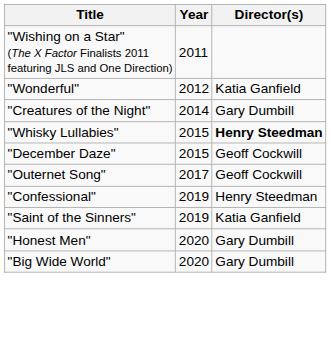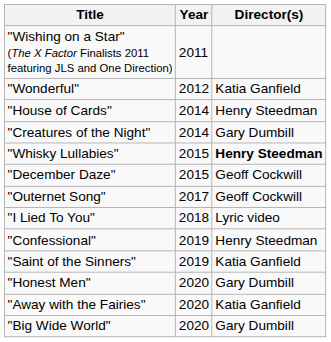+ row: "House of Cards" | 2014 | Henry Steedman
+ row: "I Lied To You" | 2018 | Lyric video
+ row: "Away with the Fairies" | 2020 | Katia Ganfield
